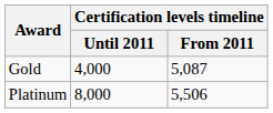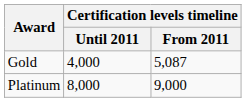Platinum | Certification levels timeline / From 2011: 5,506 -> 9,000
